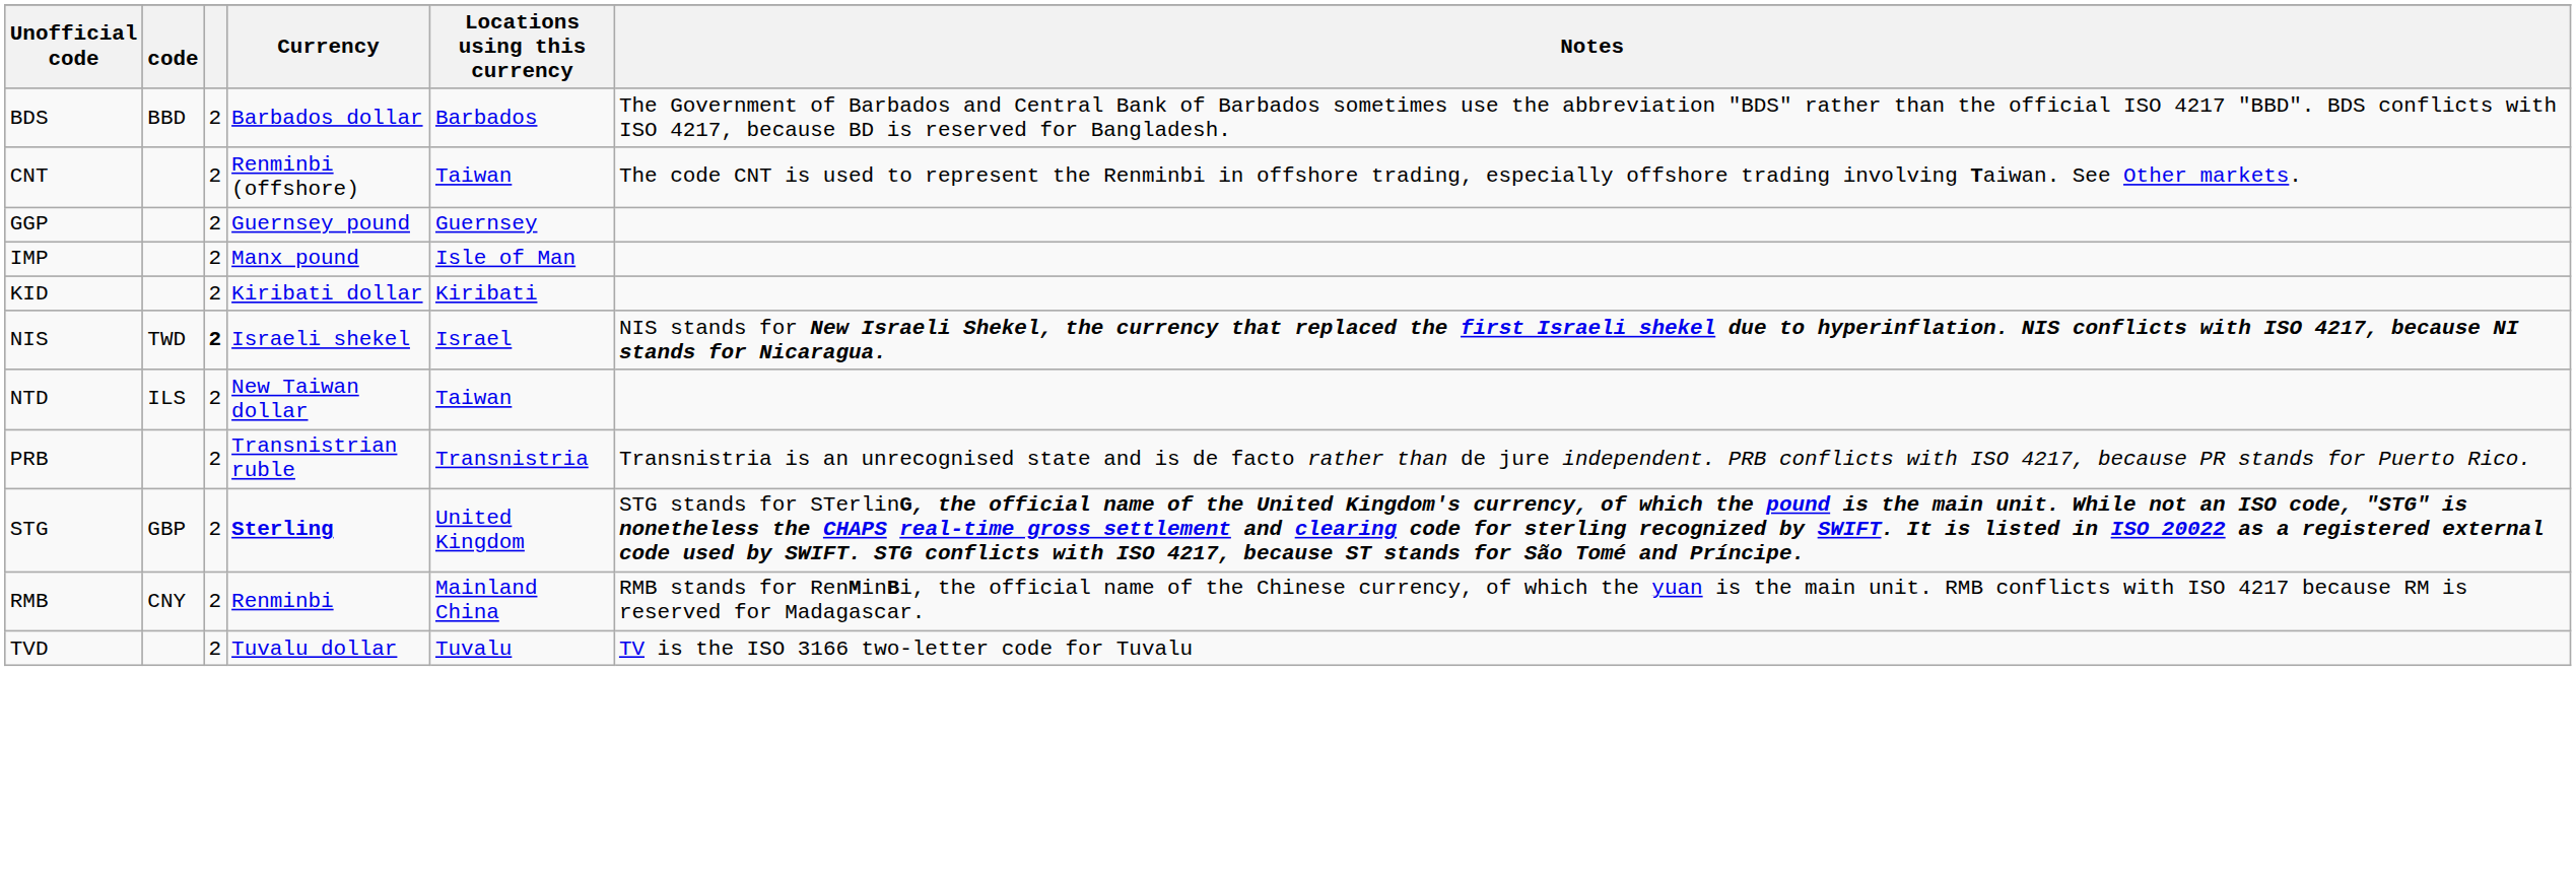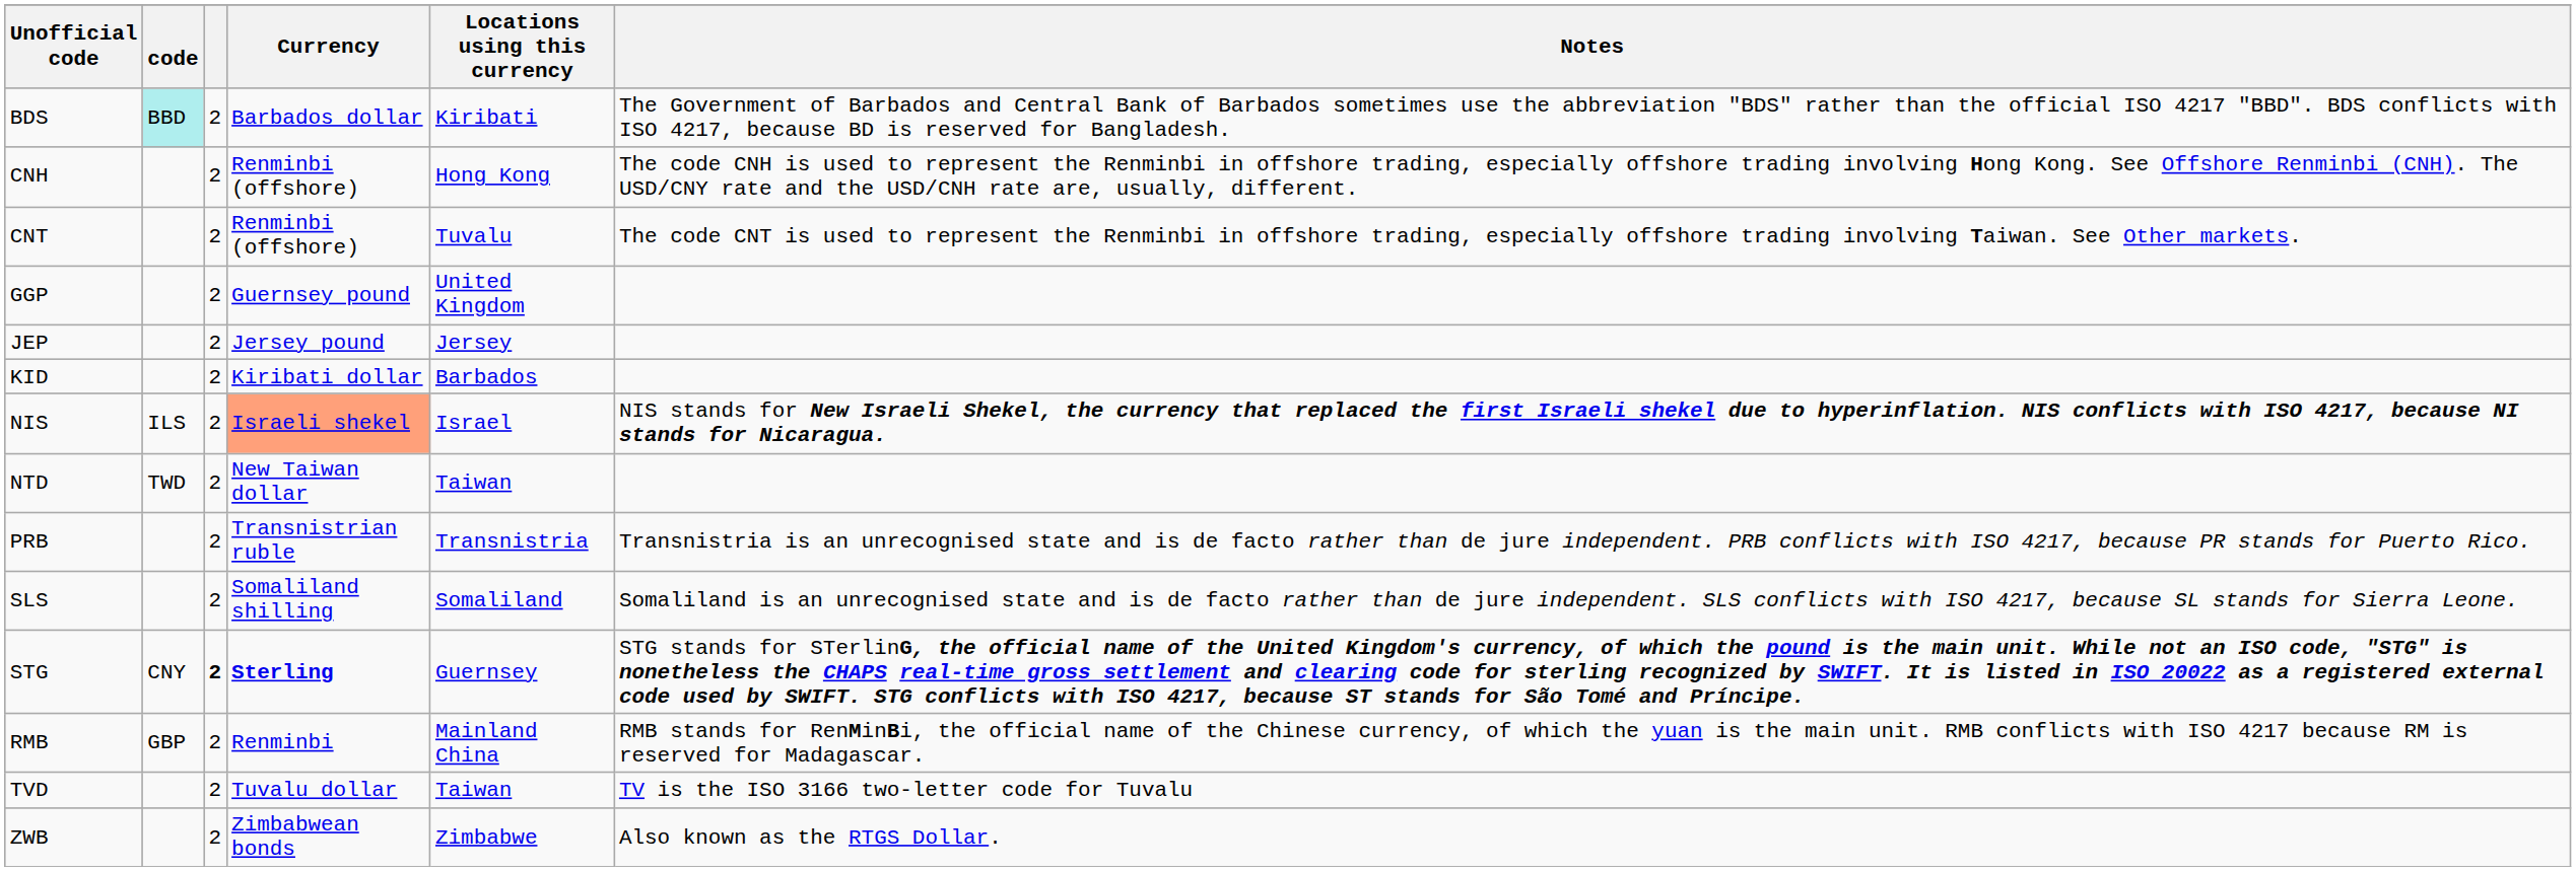BDS | code: no background -> paleturquoise background
BDS | Locations using this currency: Barbados -> Kiribati
+ row: CNH | 2 | Renminbi (offshore) | Hong Kong | The code CNH is used to represent the Renminbi in offshore trading, especially offshore trading involving Hong Kong. See Offshore Renminbi (CNH). The USD/CNY rate and the USD/CNH rate are, usually, different.
CNT | Locations using this currency: Taiwan -> Tuvalu
GGP | Locations using this currency: Guernsey -> United Kingdom
- row: IMP | 2 | Manx pound | Isle of Man
+ row: JEP | 2 | Jersey pound | Jersey
KID | Locations using this currency: Kiribati -> Barbados
NIS | code: TWD -> ILS
NIS | column 3: bold -> normal
NIS | Currency: no background -> lightsalmon background
NTD | code: ILS -> TWD
+ row: SLS | 2 | Somaliland shilling | Somaliland | Somaliland is an unrecognised state and is de facto rather than de jure independent. SLS conflicts with ISO 4217, because SL stands for Sierra Leone.
STG | code: GBP -> CNY
STG | column 3: normal -> bold
STG | Locations using this currency: United Kingdom -> Guernsey
RMB | code: CNY -> GBP
TVD | Locations using this currency: Tuvalu -> Taiwan
+ row: ZWB | 2 | Zimbabwean bonds | Zimbabwe | Also known as the RTGS Dollar.
